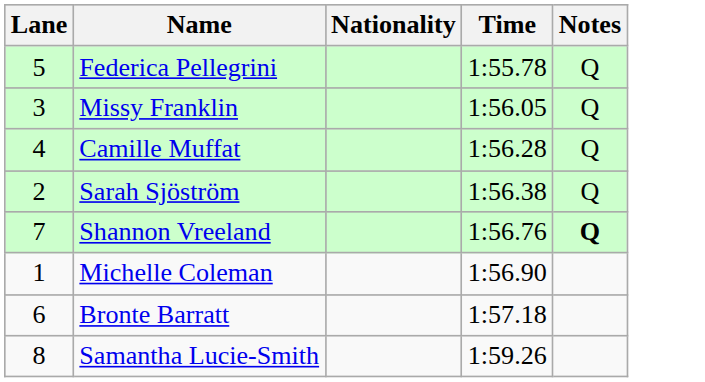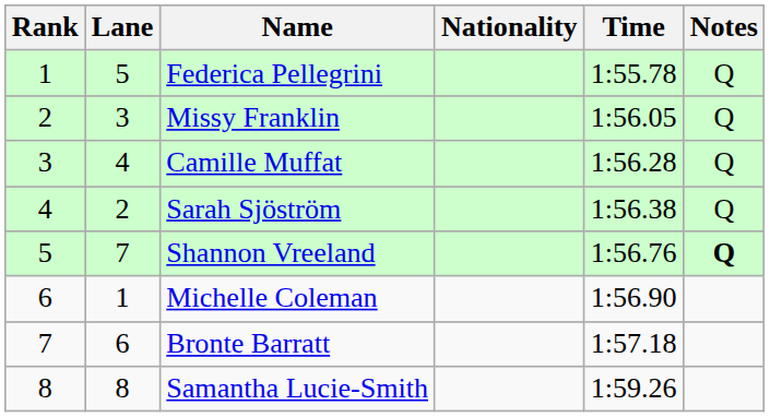+ column: Rank | 1 | 2 | 3 | 4 | 5 | 6 | 7 | 8
